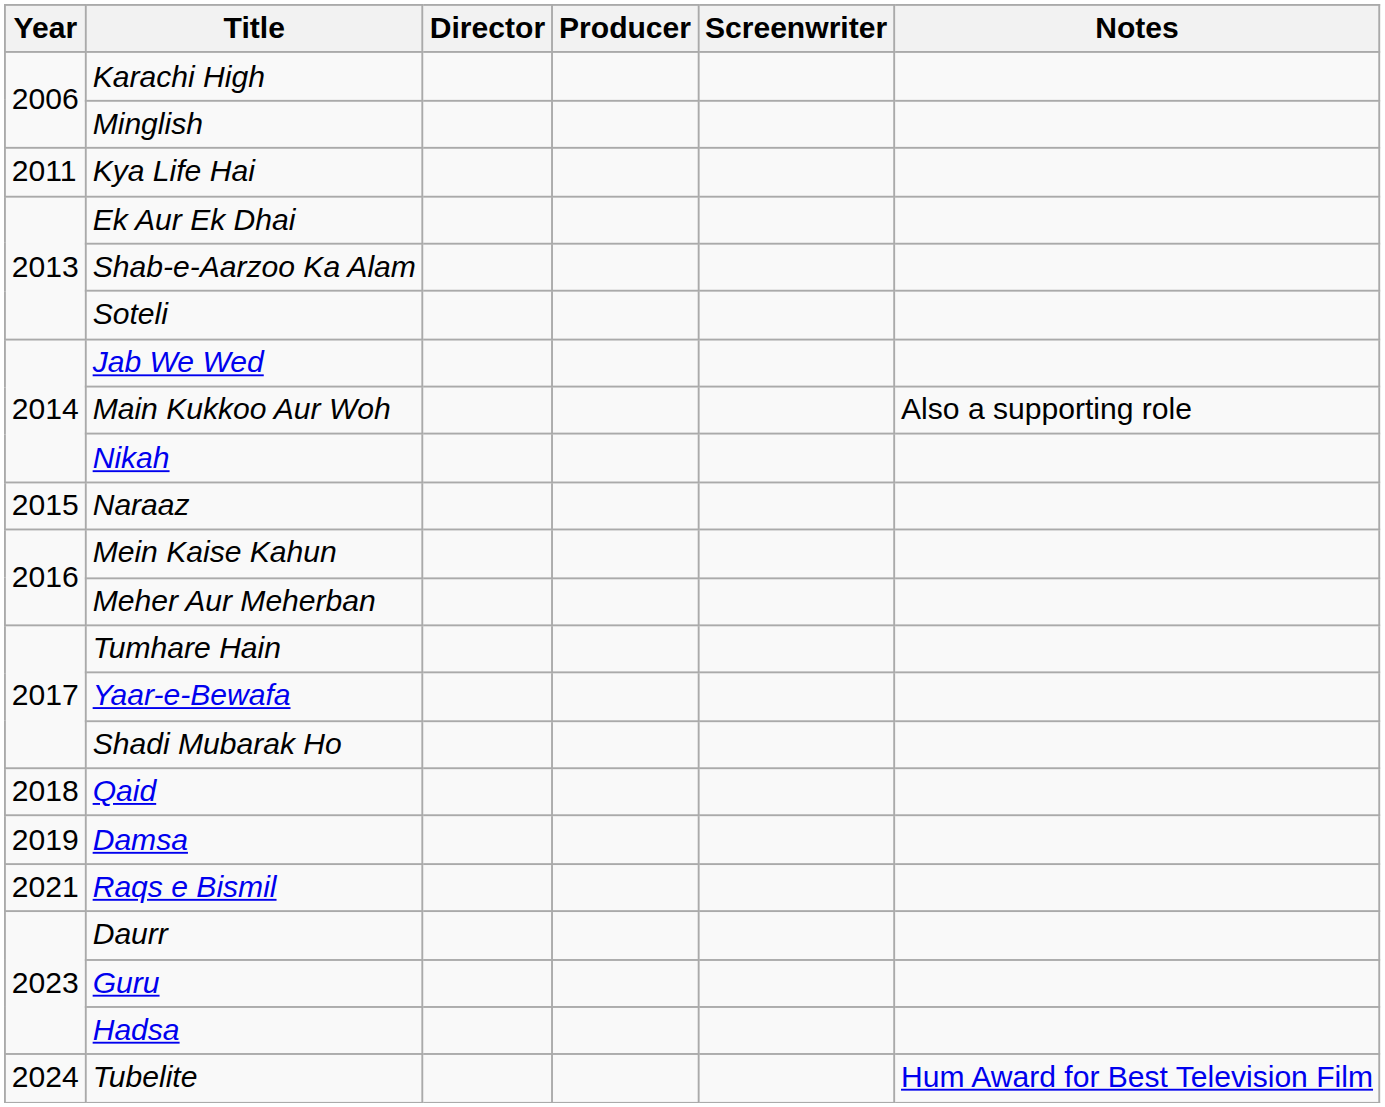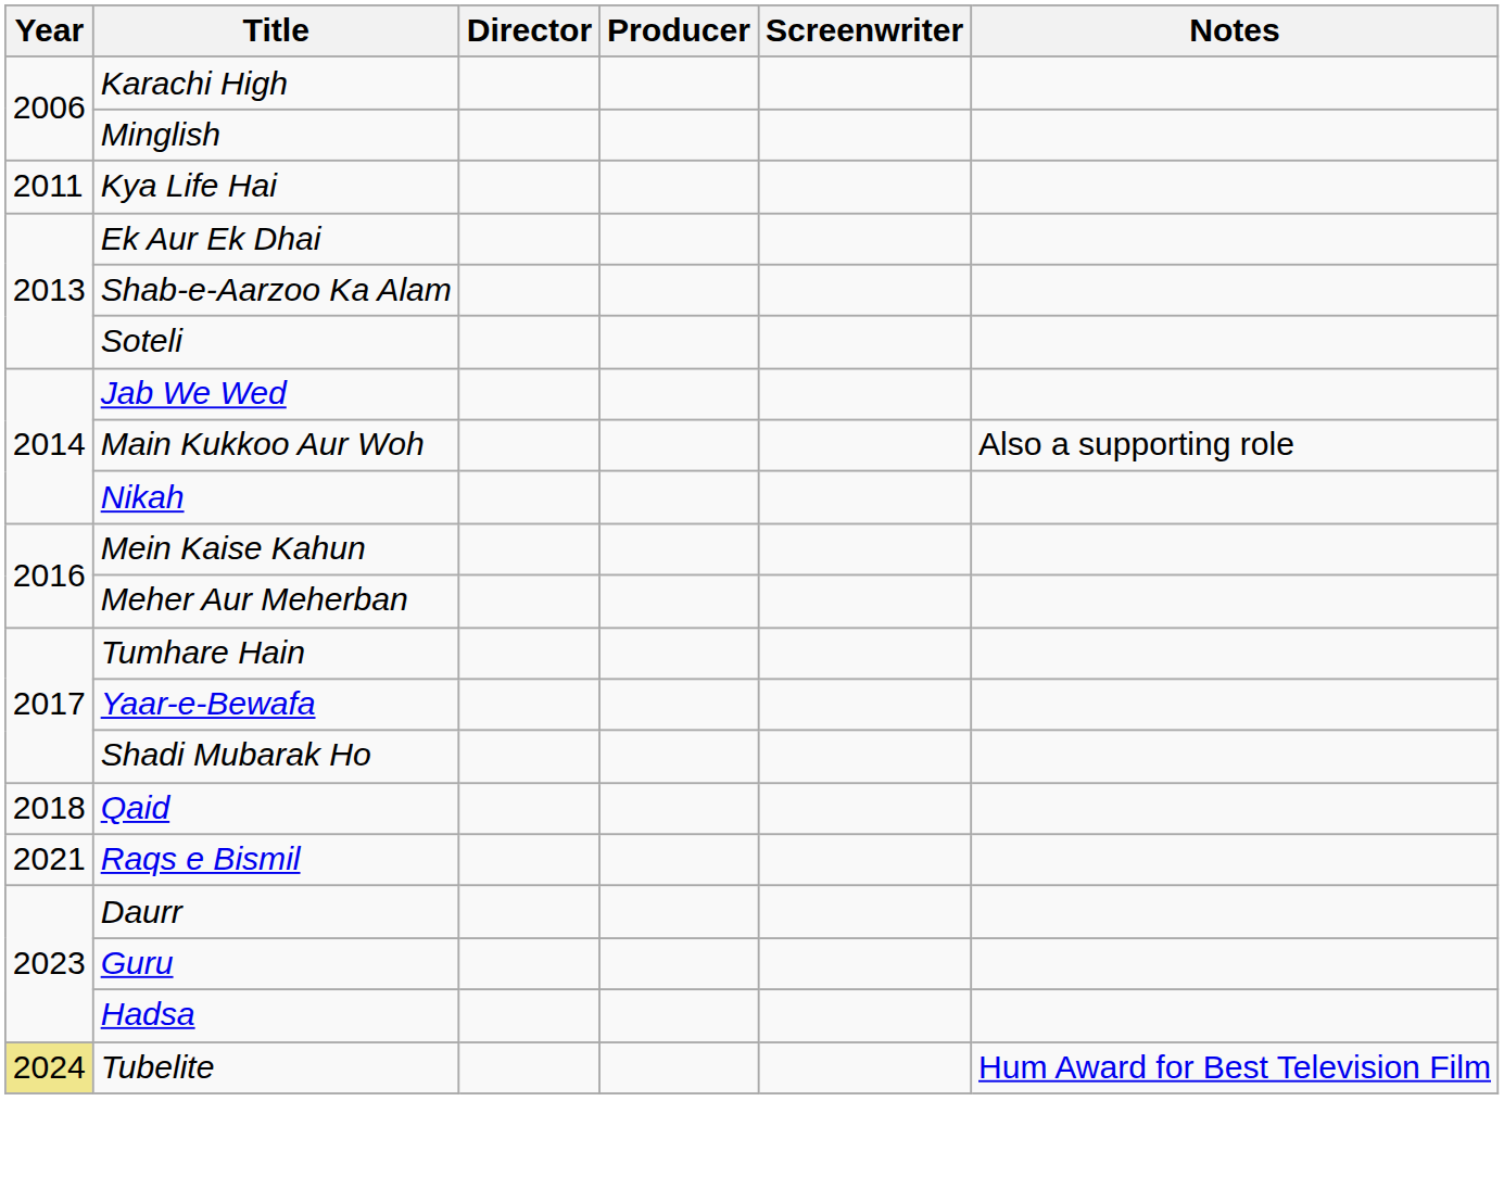- row: 2015 | Naraaz
- row: 2019 | Damsa
Tubelite | Year: no background -> khaki background
